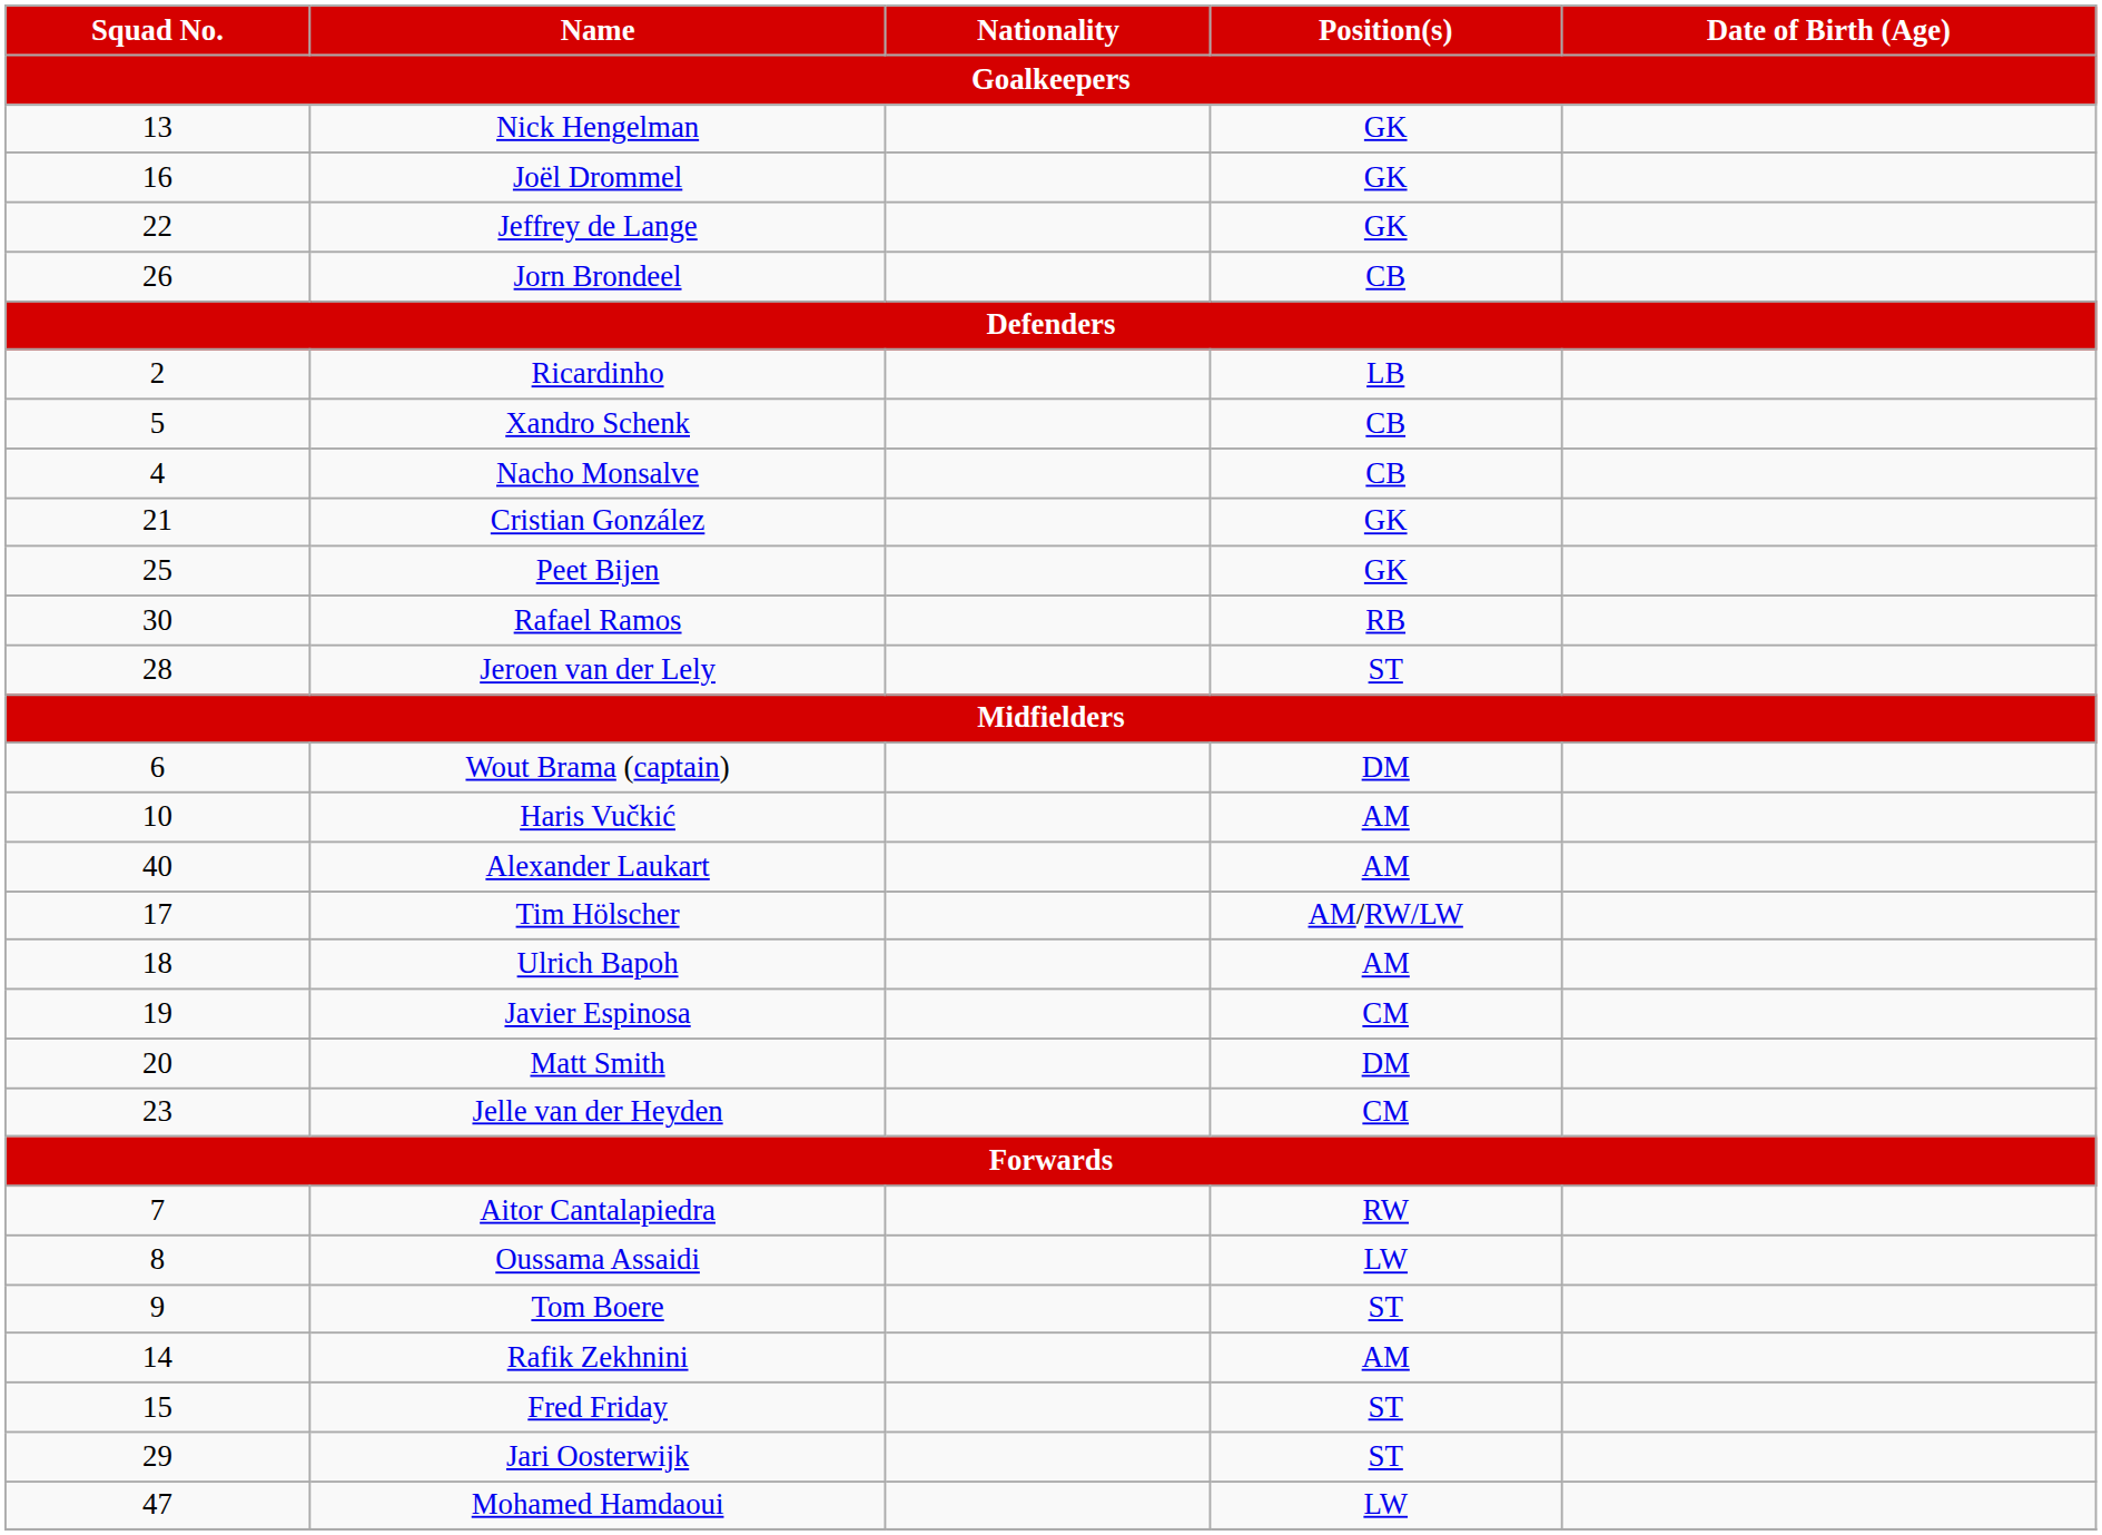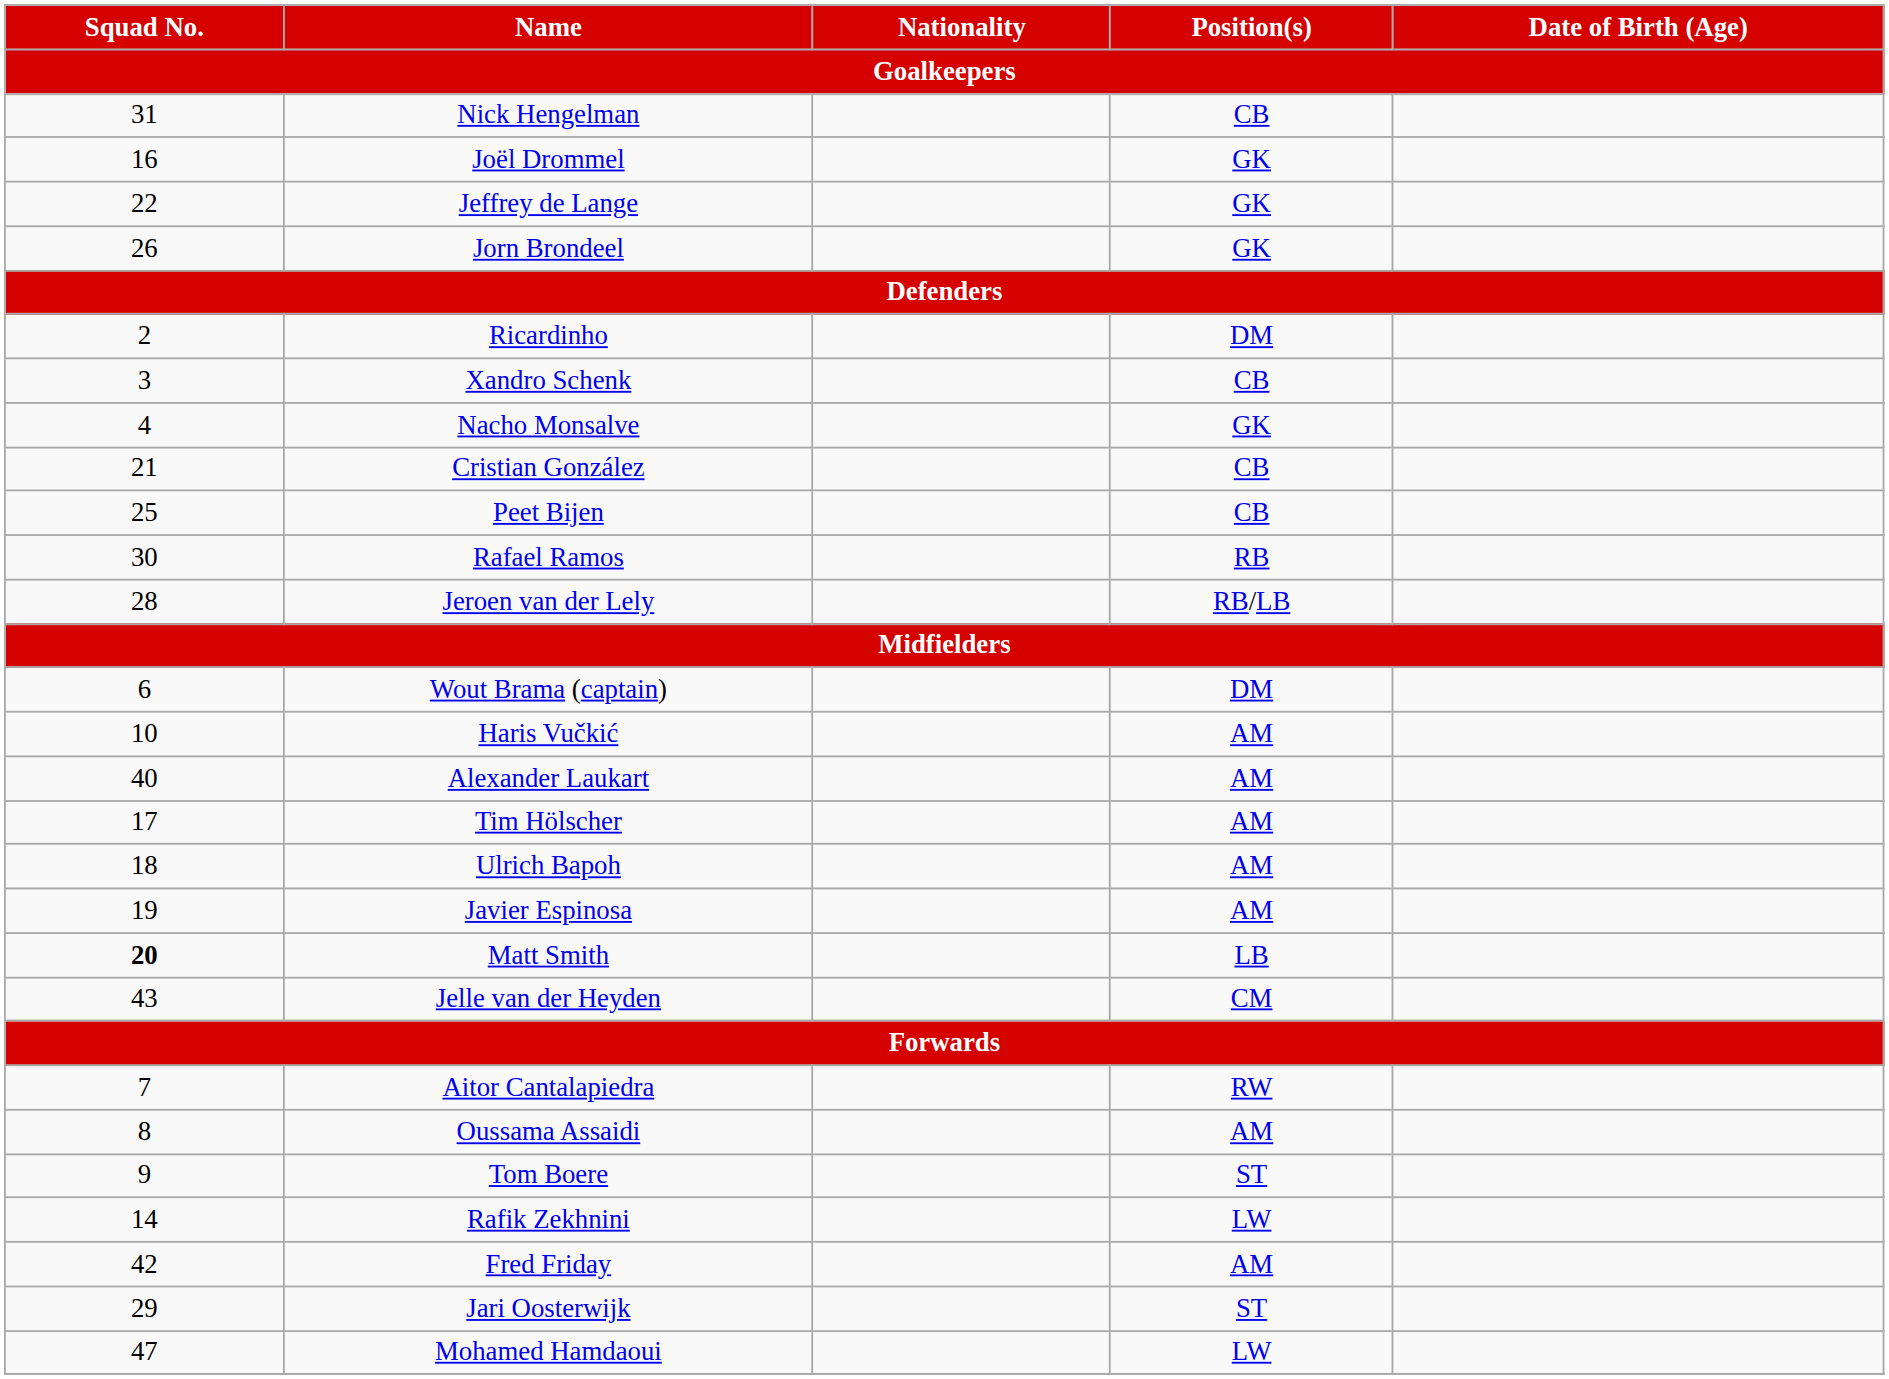Nick Hengelman | Squad No.: 13 -> 31
Nick Hengelman | Position(s): GK -> CB
Jorn Brondeel | Position(s): CB -> GK
Ricardinho | Position(s): LB -> DM
Xandro Schenk | Squad No.: 5 -> 3
Nacho Monsalve | Position(s): CB -> GK
Cristian González | Position(s): GK -> CB
Peet Bijen | Position(s): GK -> CB
Jeroen van der Lely | Position(s): ST -> RB/LB
Tim Hölscher | Position(s): AM/RW/LW -> AM
Javier Espinosa | Position(s): CM -> AM
Matt Smith | Squad No.: normal -> bold
Matt Smith | Position(s): DM -> LB
Jelle van der Heyden | Squad No.: 23 -> 43
Oussama Assaidi | Position(s): LW -> AM
Rafik Zekhnini | Position(s): AM -> LW
Fred Friday | Squad No.: 15 -> 42
Fred Friday | Position(s): ST -> AM
